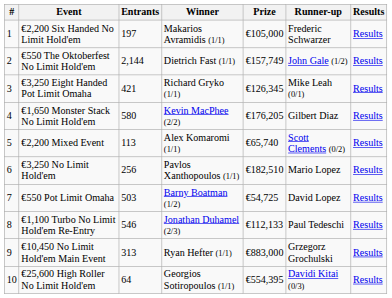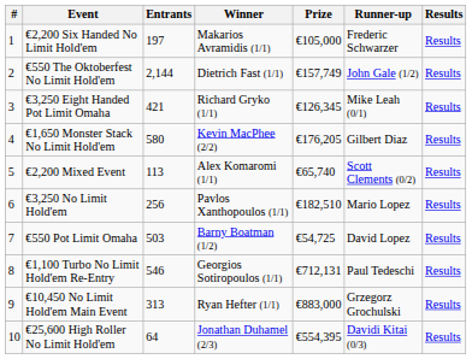€1,100 Turbo No Limit Hold'em Re-Entry | Winner: Jonathan Duhamel (2/3) -> Georgios Sotiropoulos (1/1)
€1,100 Turbo No Limit Hold'em Re-Entry | Prize: €112,133 -> €712,131
€25,600 High Roller No Limit Hold'em | Winner: Georgios Sotiropoulos (1/1) -> Jonathan Duhamel (2/3)
